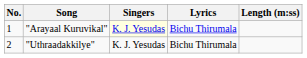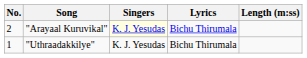"Arayaal Kuruvikal" | No.: 1 -> 2
"Uthraadakkilye" | No.: 2 -> 1
